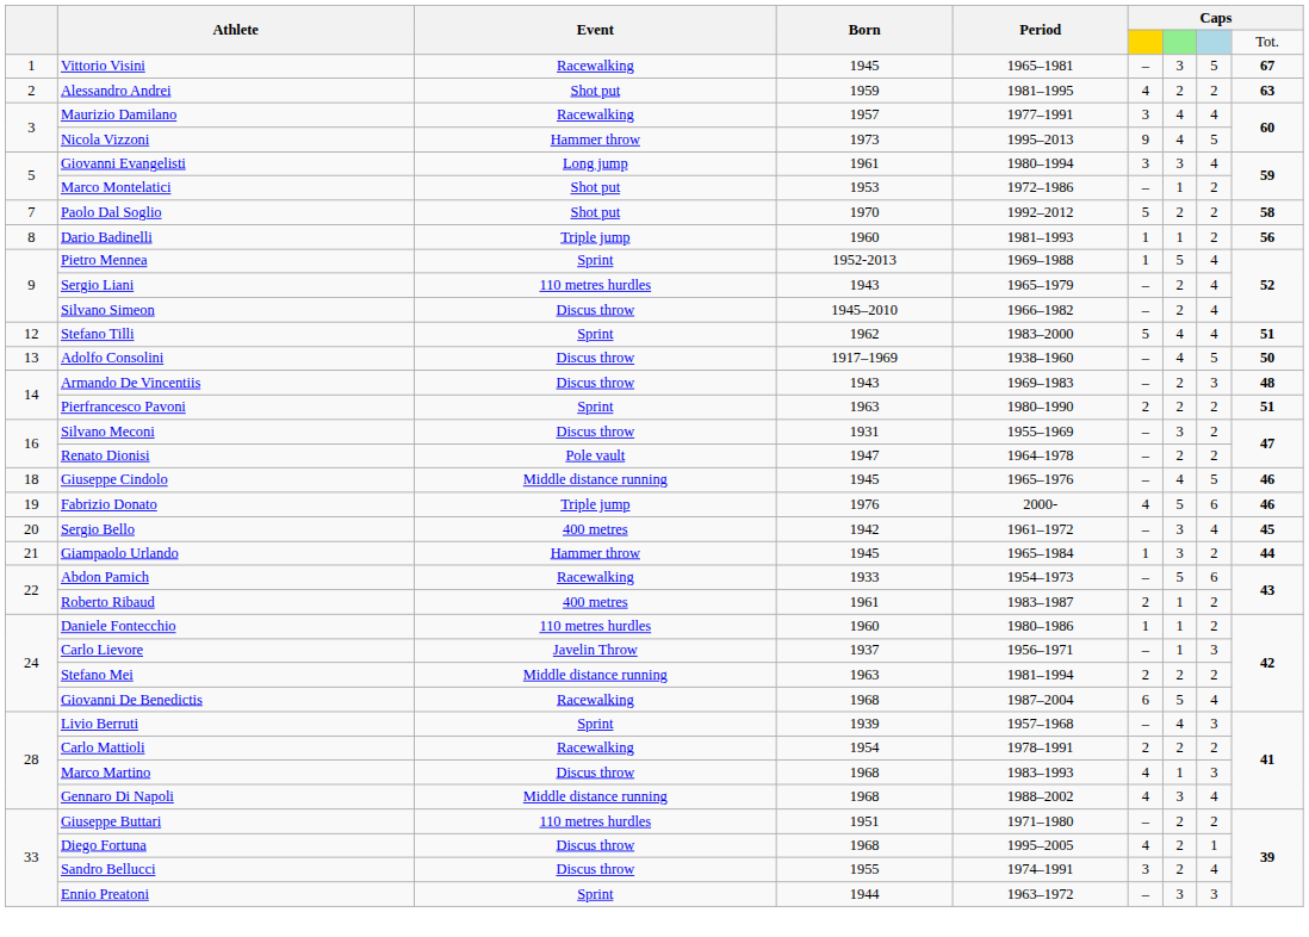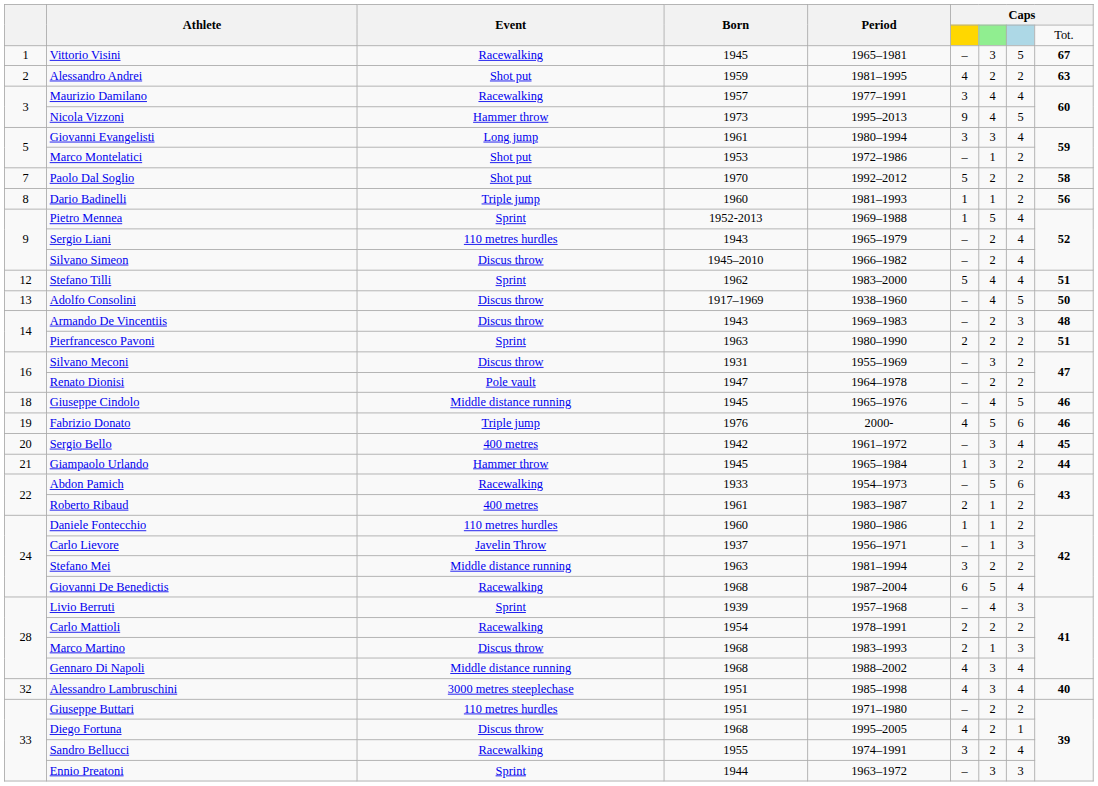Stefano Mei | column 6: 2 -> 3
Marco Martino | column 6: 4 -> 2
+ row: 32 | Alessandro Lambruschini | 3000 metres steeplechase | 1951 | 1985–1998 | 4 | 3 | 4 | 40
Sandro Bellucci | Event: Discus throw -> Racewalking
